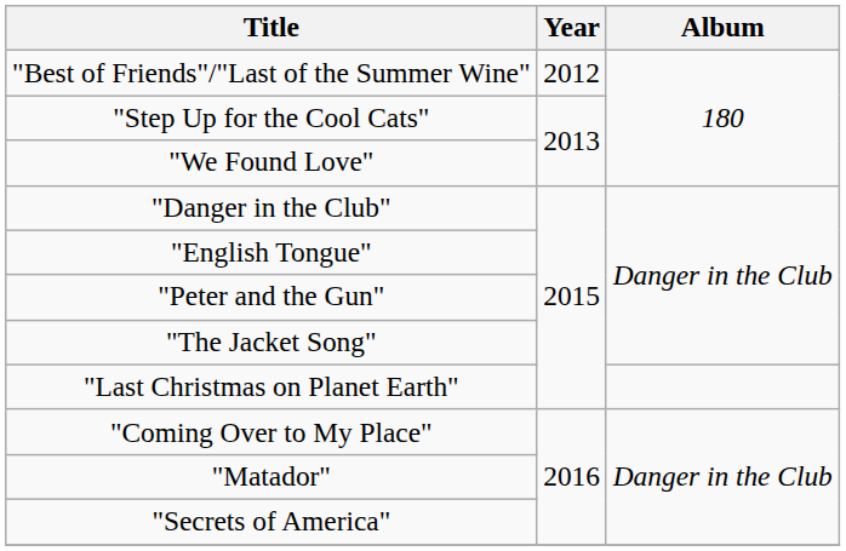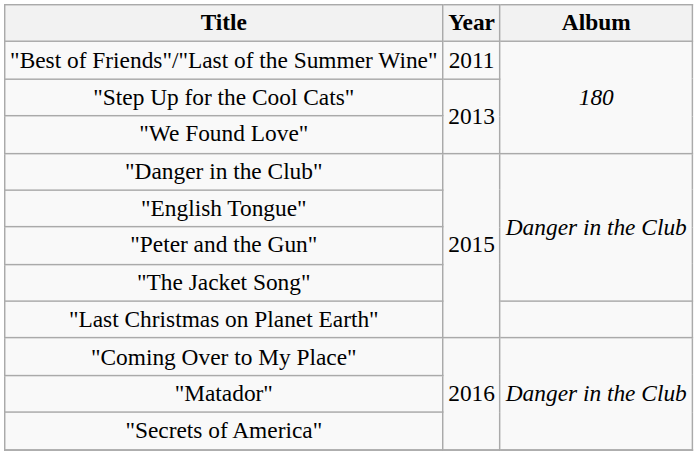"Best of Friends"/"Last of the Summer Wine" | Year: 2012 -> 2011
